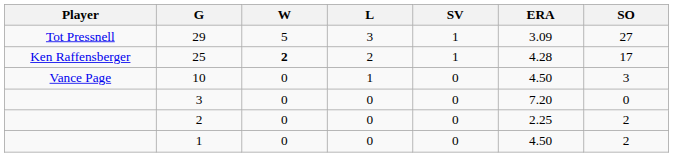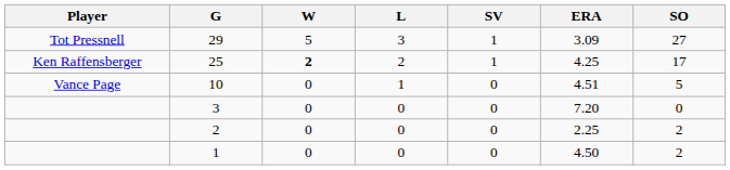25 | ERA: 4.28 -> 4.25
10 | ERA: 4.50 -> 4.51
10 | SO: 3 -> 5
